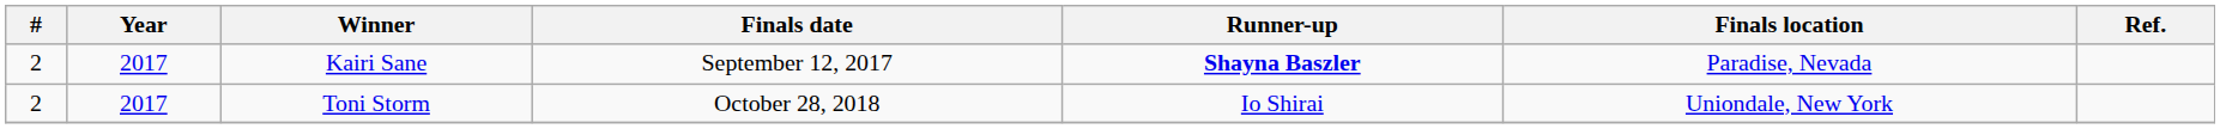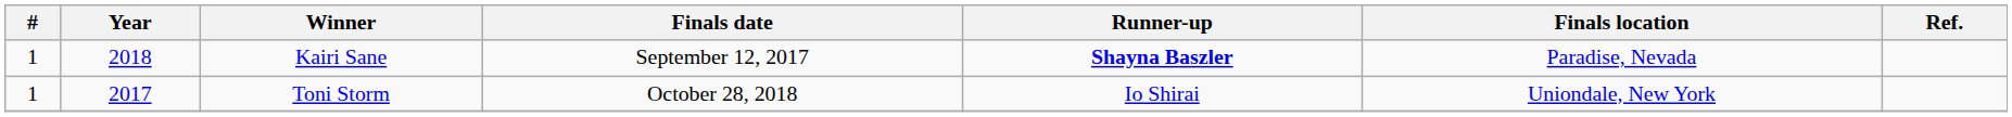Kairi Sane | #: 2 -> 1
Kairi Sane | Year: 2017 -> 2018
Toni Storm | #: 2 -> 1
